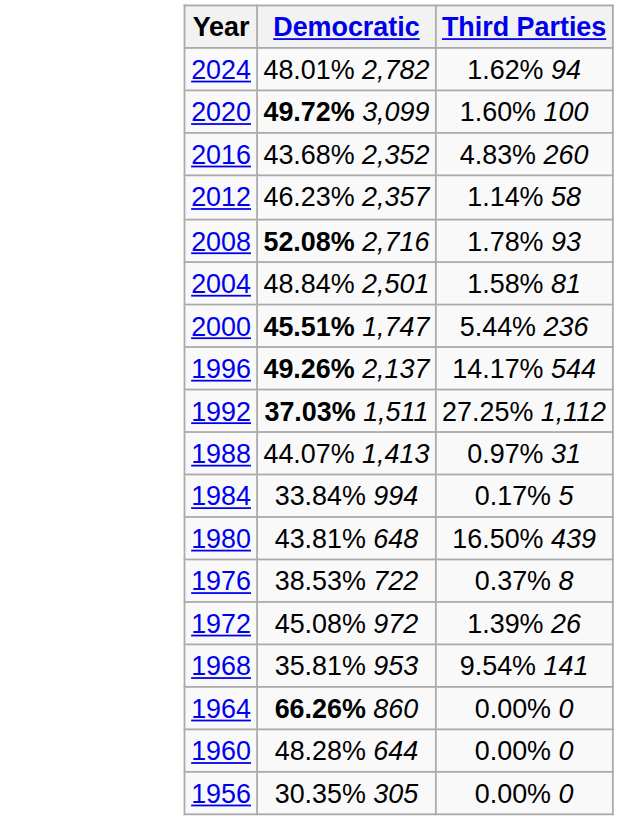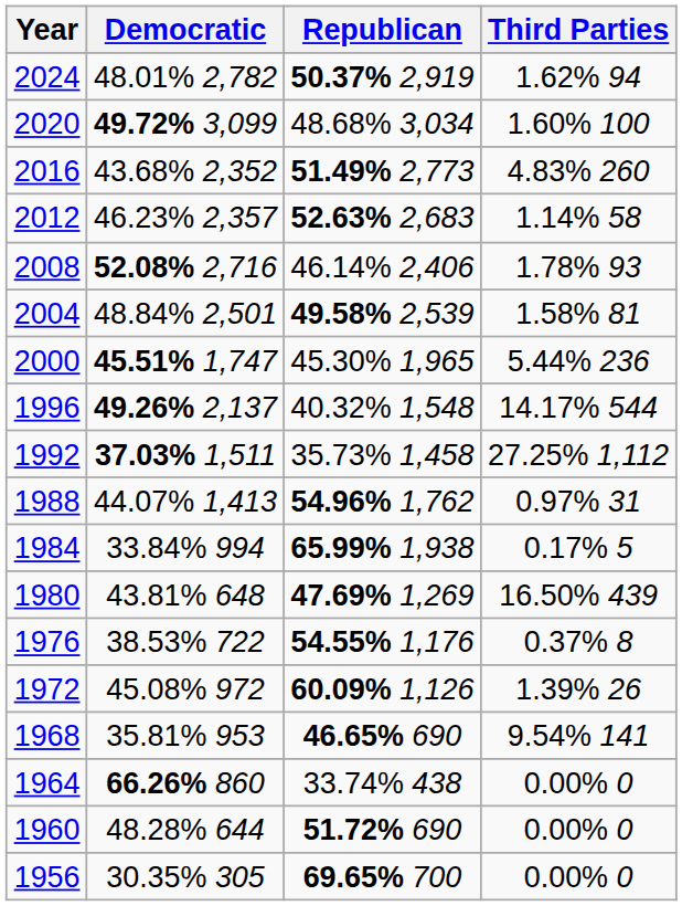+ column: Republican | 50.37% 2,919 | 48.68% 3,034 | 51.49% 2,773 | 52.63% 2,683 | 46.14% 2,406 | 49.58% 2,539 | 45.30% 1,965 | 40.32% 1,548 | 35.73% 1,458 | 54.96% 1,762 | 65.99% 1,938 | 47.69% 1,269 | 54.55% 1,176 | 60.09% 1,126 | 46.65% 690 | 33.74% 438 | 51.72% 690 | 69.65% 700
